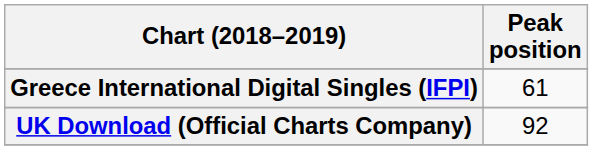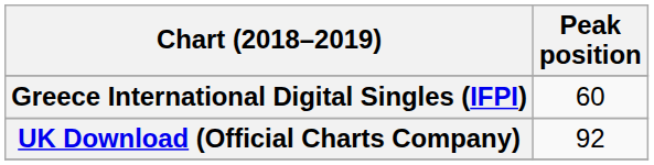Greece International Digital Singles (IFPI) | Peak position: 61 -> 60
